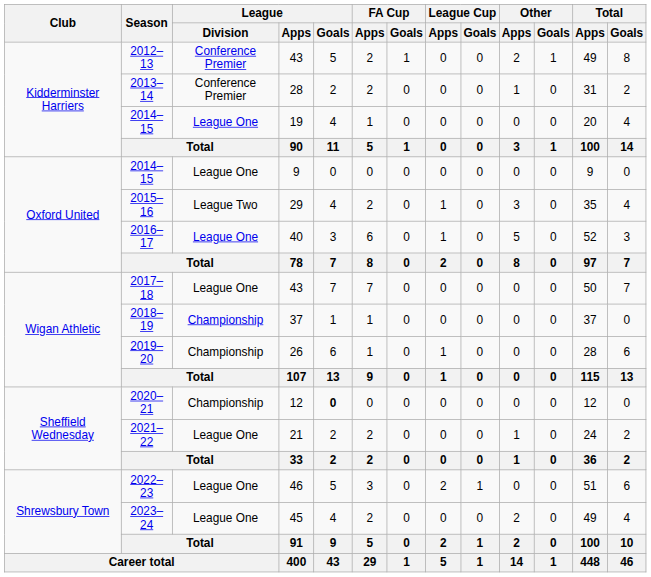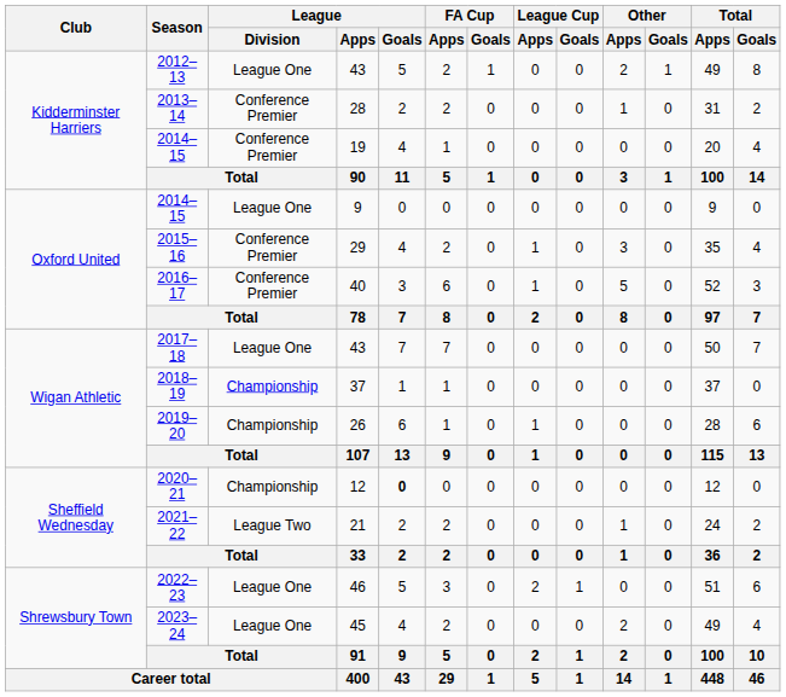2012–13 | League / Division: Conference Premier -> League One
2014–15 / 19 | League / Division: League One -> Conference Premier
2015–16 | League / Division: League Two -> Conference Premier
2016–17 | League / Division: League One -> Conference Premier
2021–22 | League / Division: League One -> League Two
